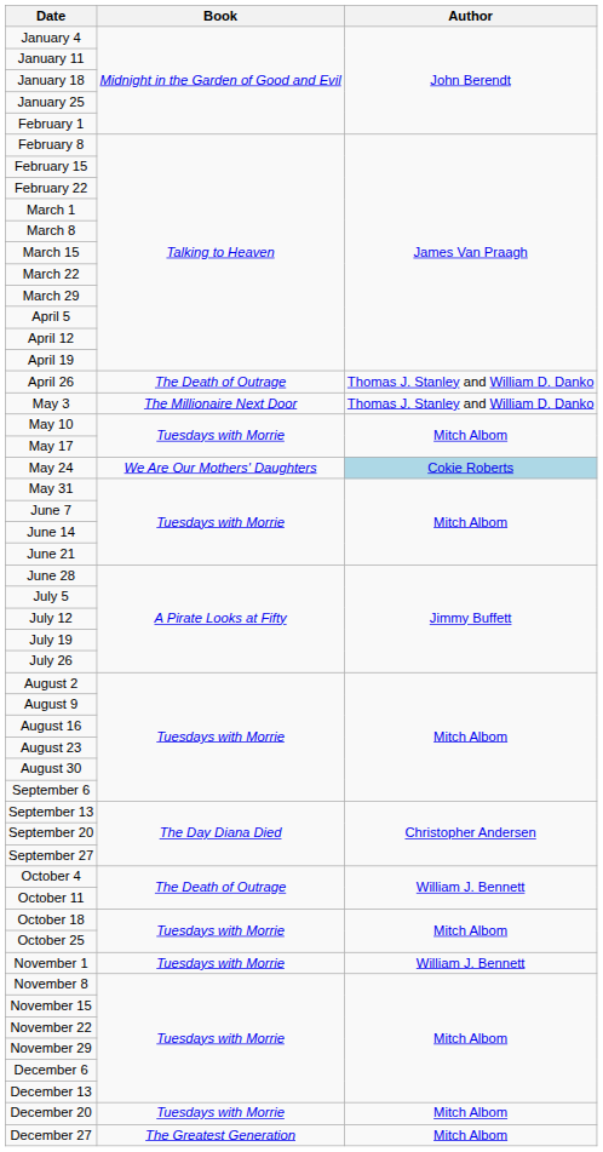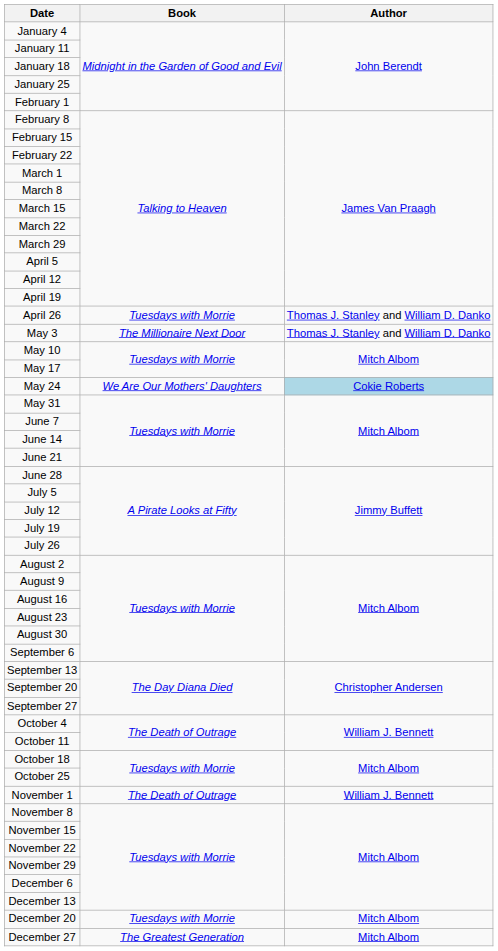April 26 | Book: The Death of Outrage -> Tuesdays with Morrie
November 1 | Book: Tuesdays with Morrie -> The Death of Outrage
